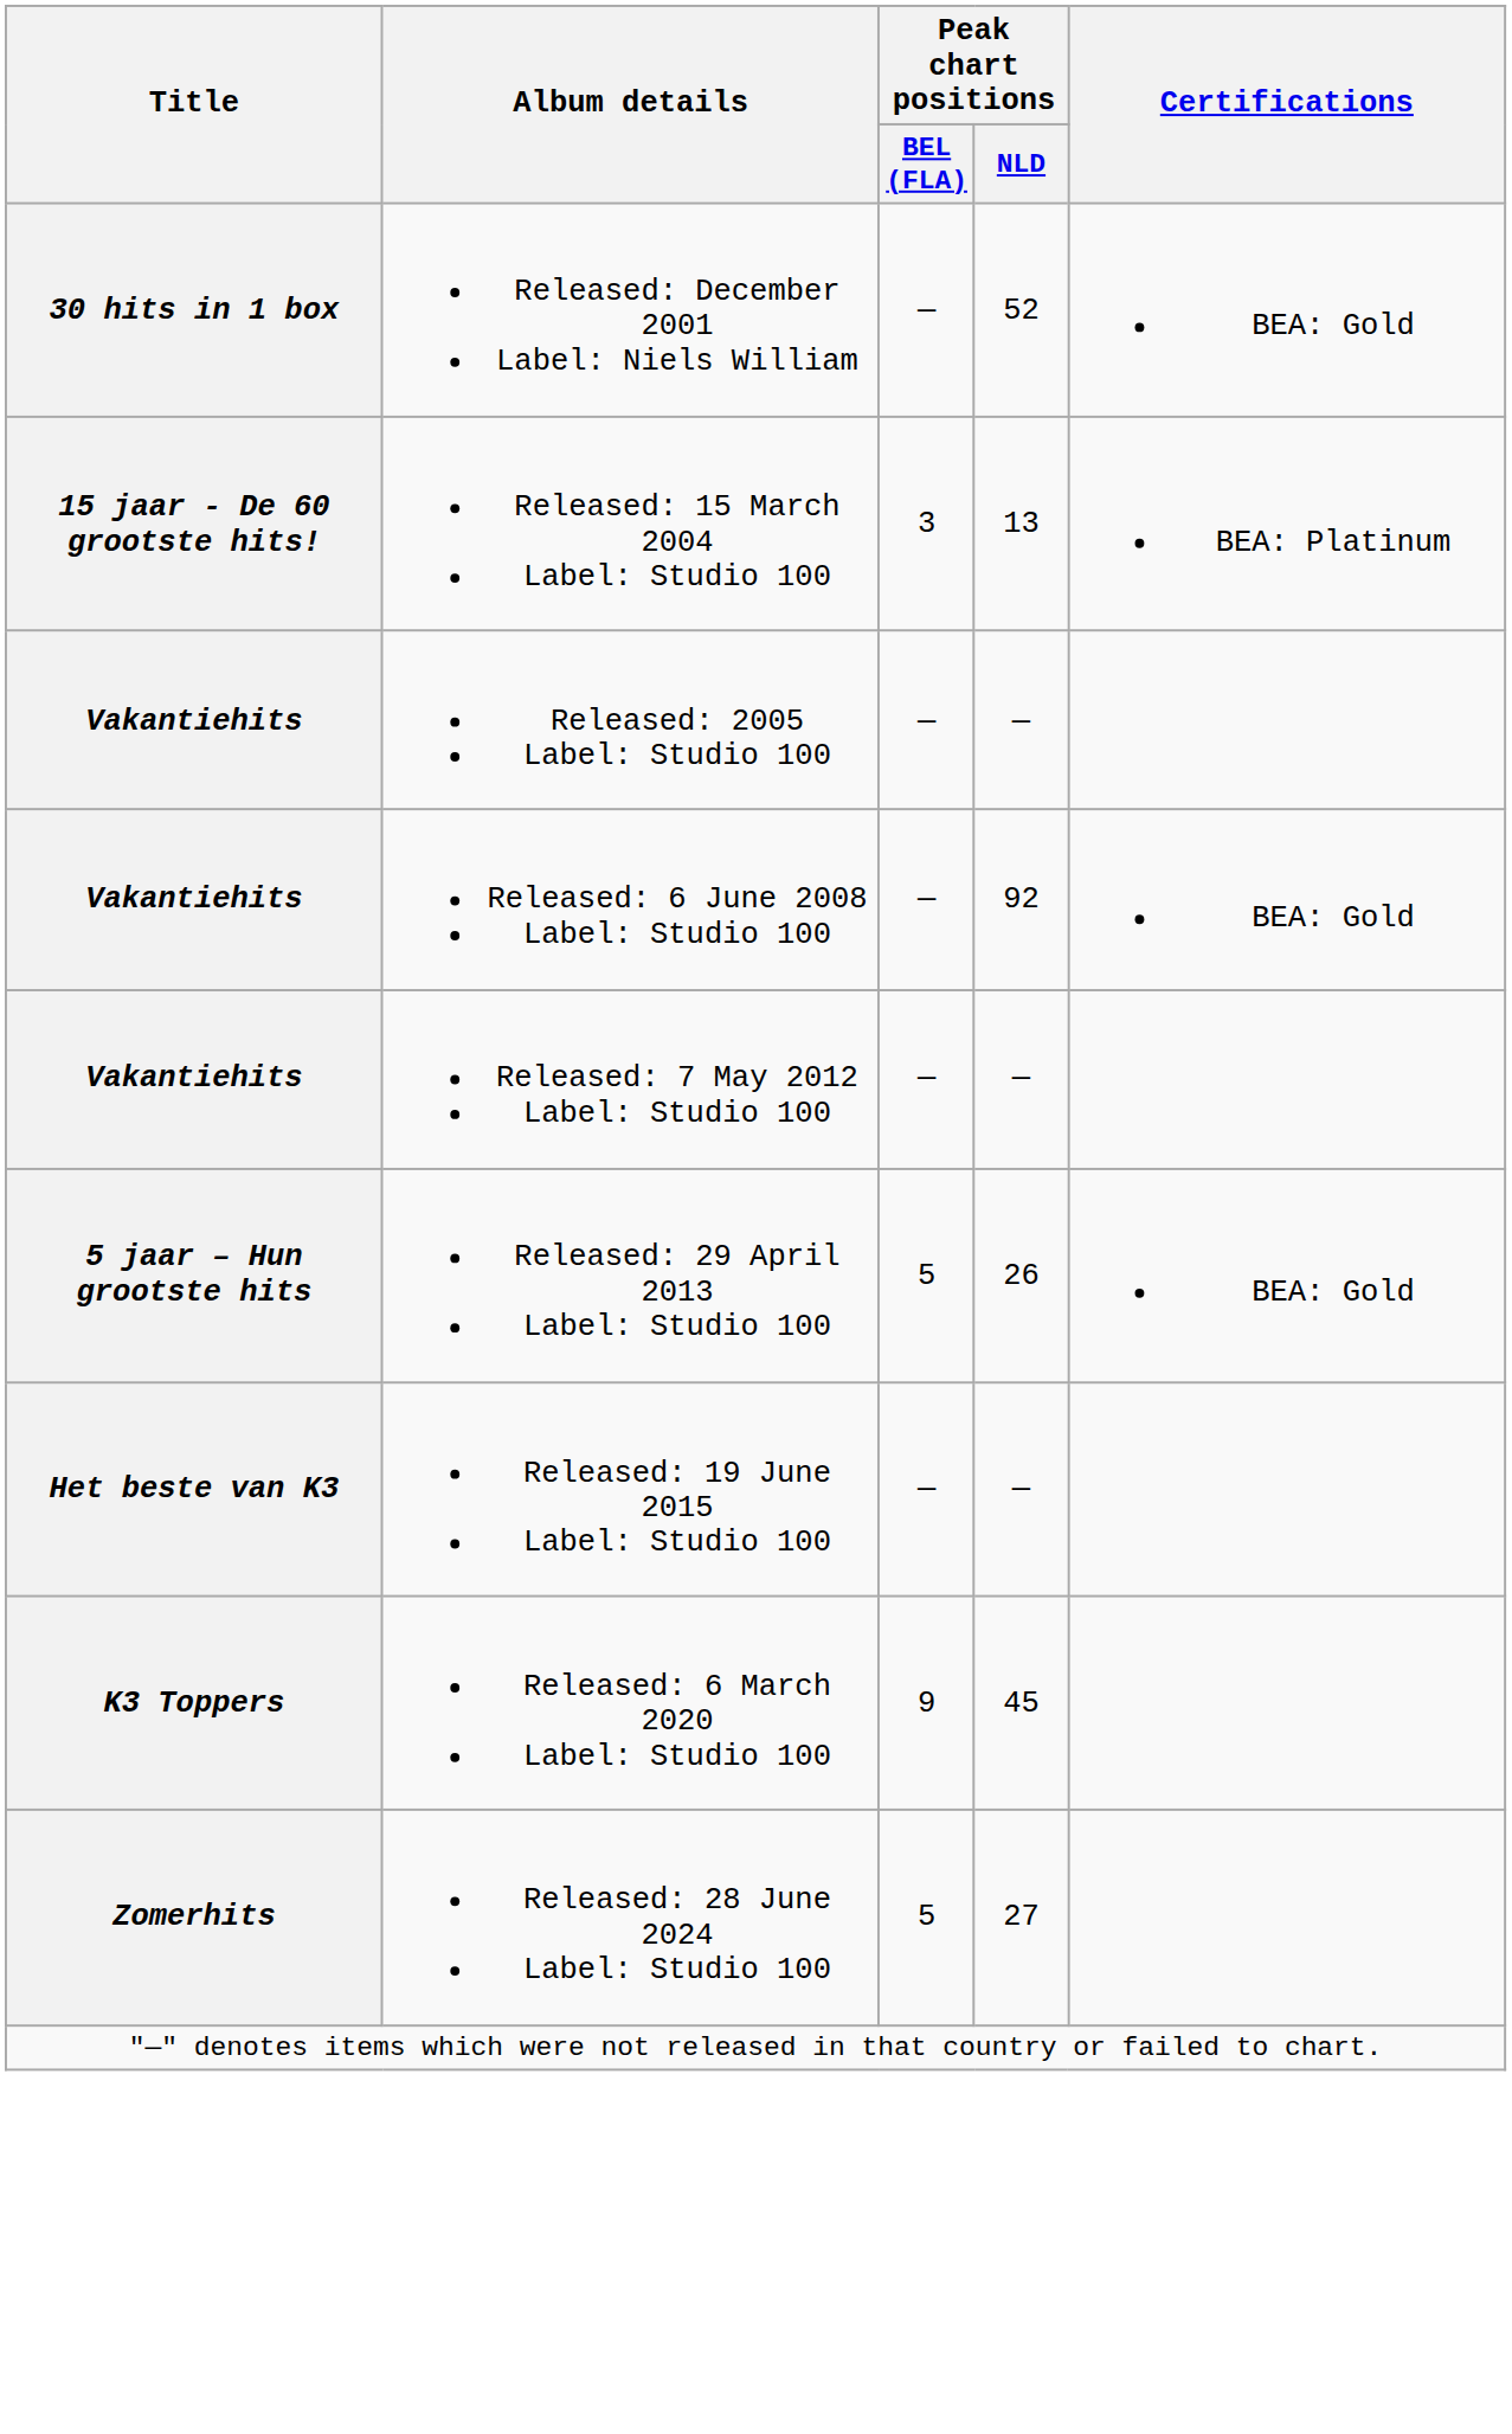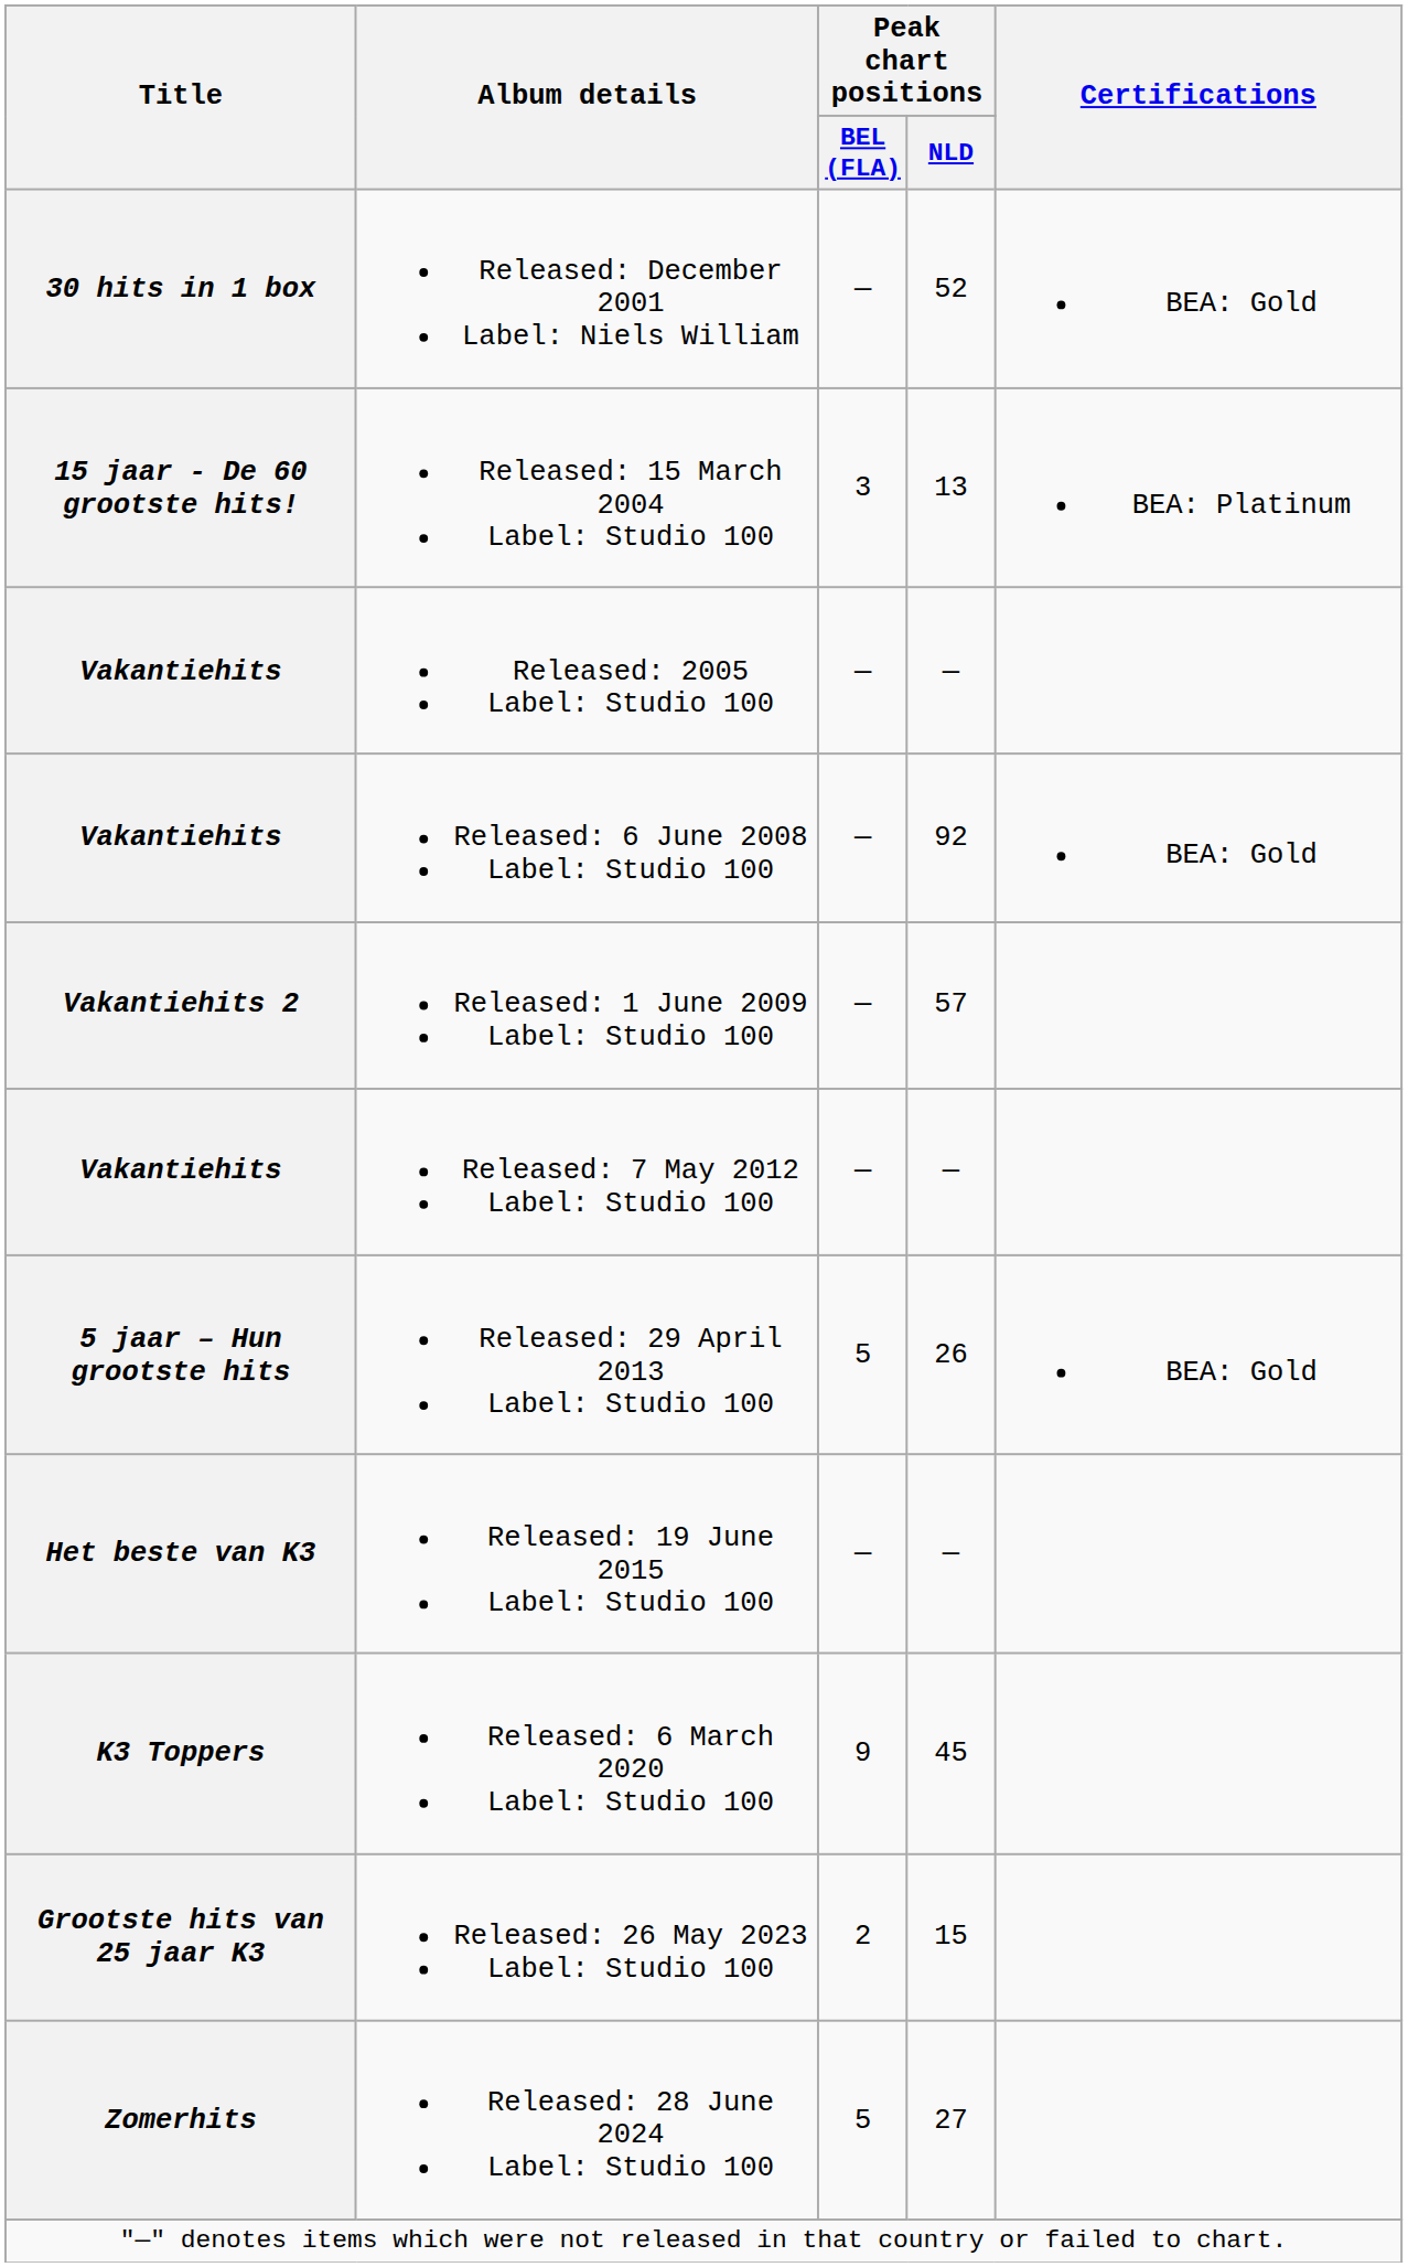+ row: Vakantiehits 2 | Released: 1 June 2009 Label: Studio 100 | — | 57
+ row: Grootste hits van 25 jaar K3 | Released: 26 May 2023 Label: Studio 100 | 2 | 15
